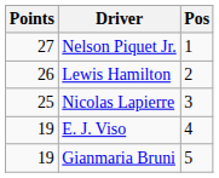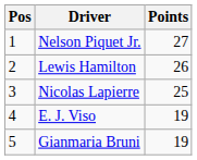columns swapped: Pos <-> Points
